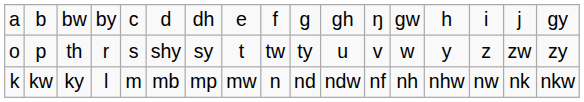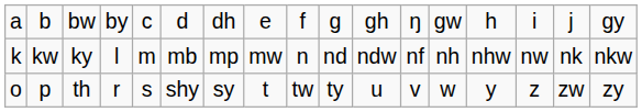rows swapped: kw <-> p
